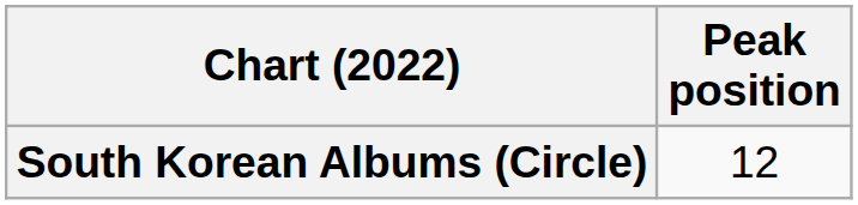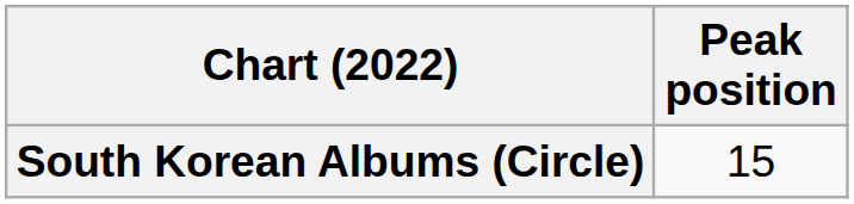South Korean Albums (Circle) | Peak position: 12 -> 15
